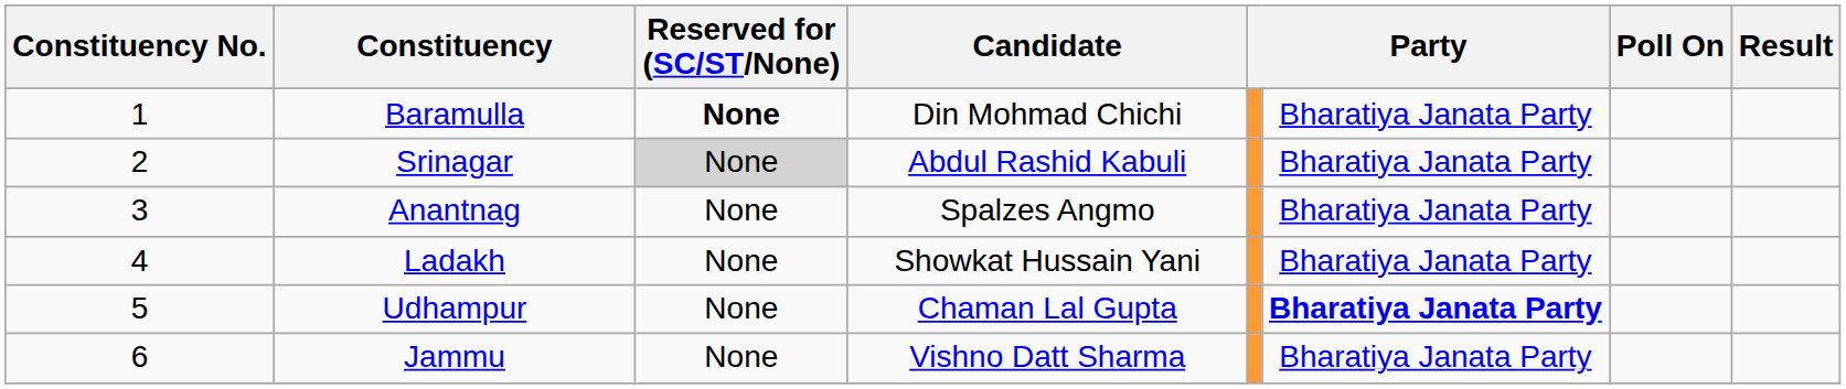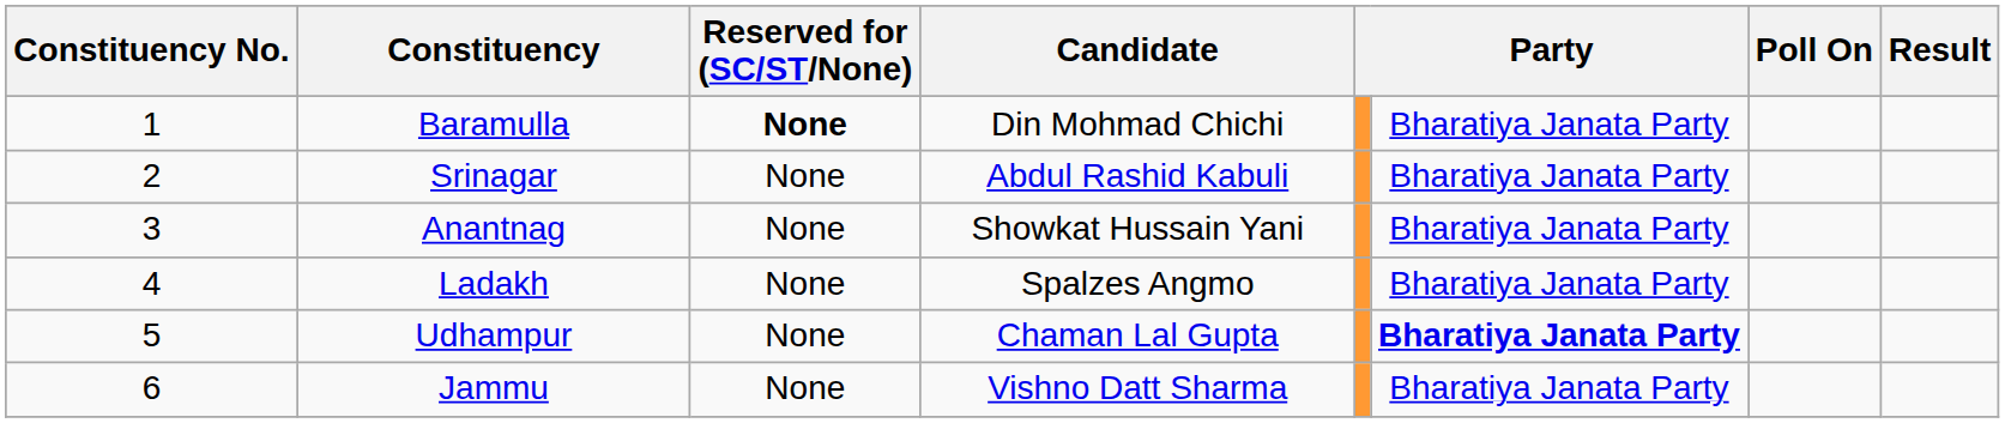Srinagar | Reserved for (SC/ST/None): lightgrey background -> no background
Anantnag | Candidate: Spalzes Angmo -> Showkat Hussain Yani
Ladakh | Candidate: Showkat Hussain Yani -> Spalzes Angmo
